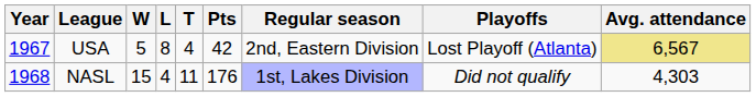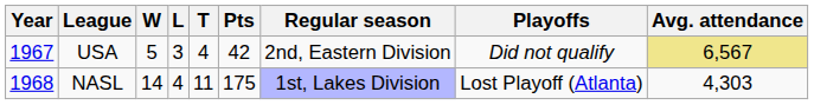USA | L: 8 -> 3
USA | Playoffs: Lost Playoff (Atlanta) -> Did not qualify
NASL | W: 15 -> 14
NASL | Pts: 176 -> 175
NASL | Playoffs: Did not qualify -> Lost Playoff (Atlanta)
